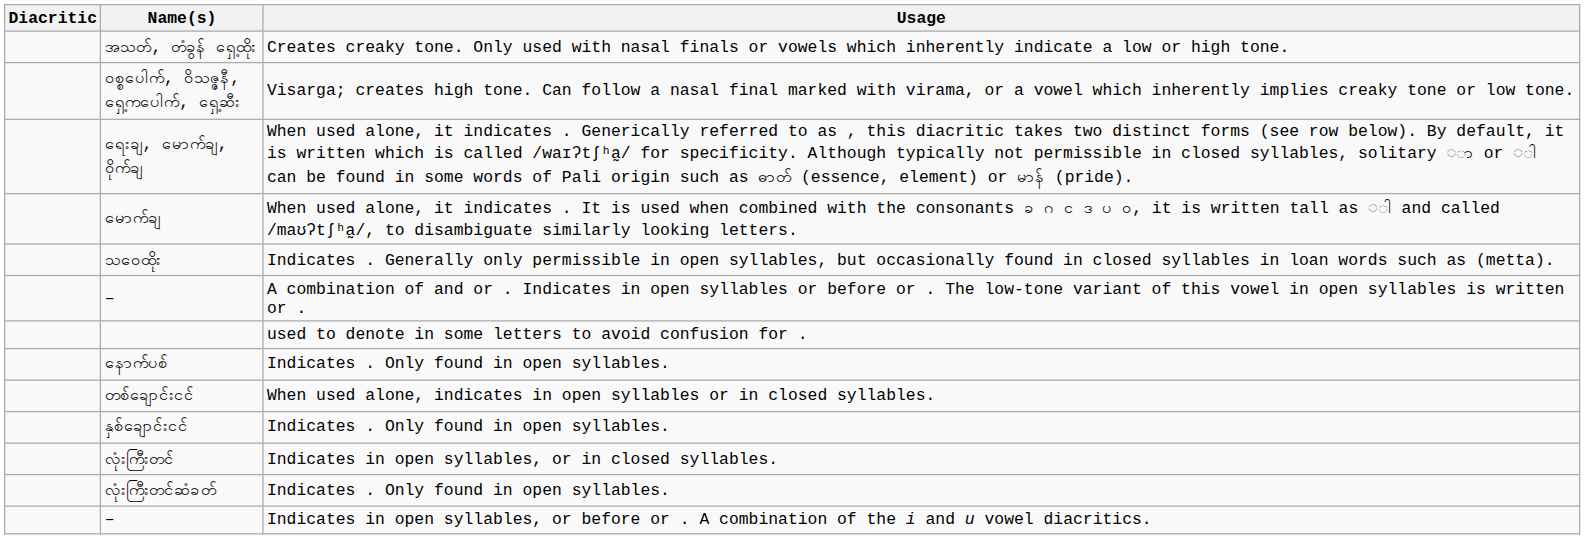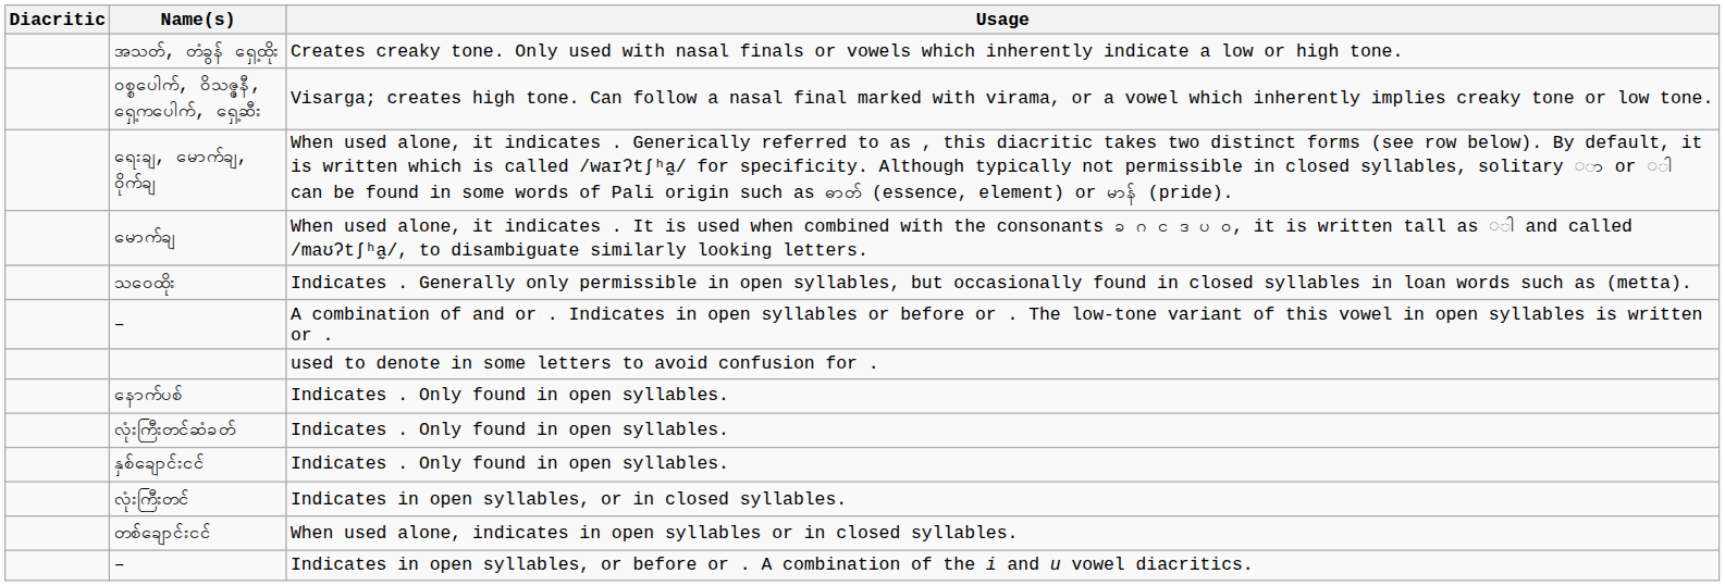rows swapped: တစ်ချောင်းငင် <-> လုံးကြီးတင်ဆံခတ်
